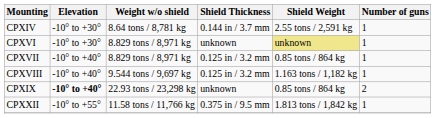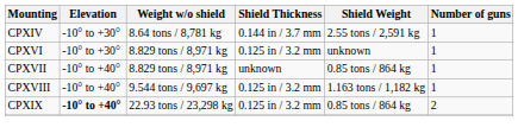CPXVI | Shield Thickness: unknown -> 0.125 in / 3.2 mm
CPXVI | Shield Weight: khaki background -> no background
CPXVII | Shield Thickness: 0.125 in / 3.2 mm -> unknown
CPXIX | Shield Thickness: unknown -> 0.125 in / 3.2 mm
- row: CPXXII | -10° to +55° | 11.58 tons / 11,766 kg | 0.375 in / 9.5 mm | 1.813 tons / 1,842 kg | 1
